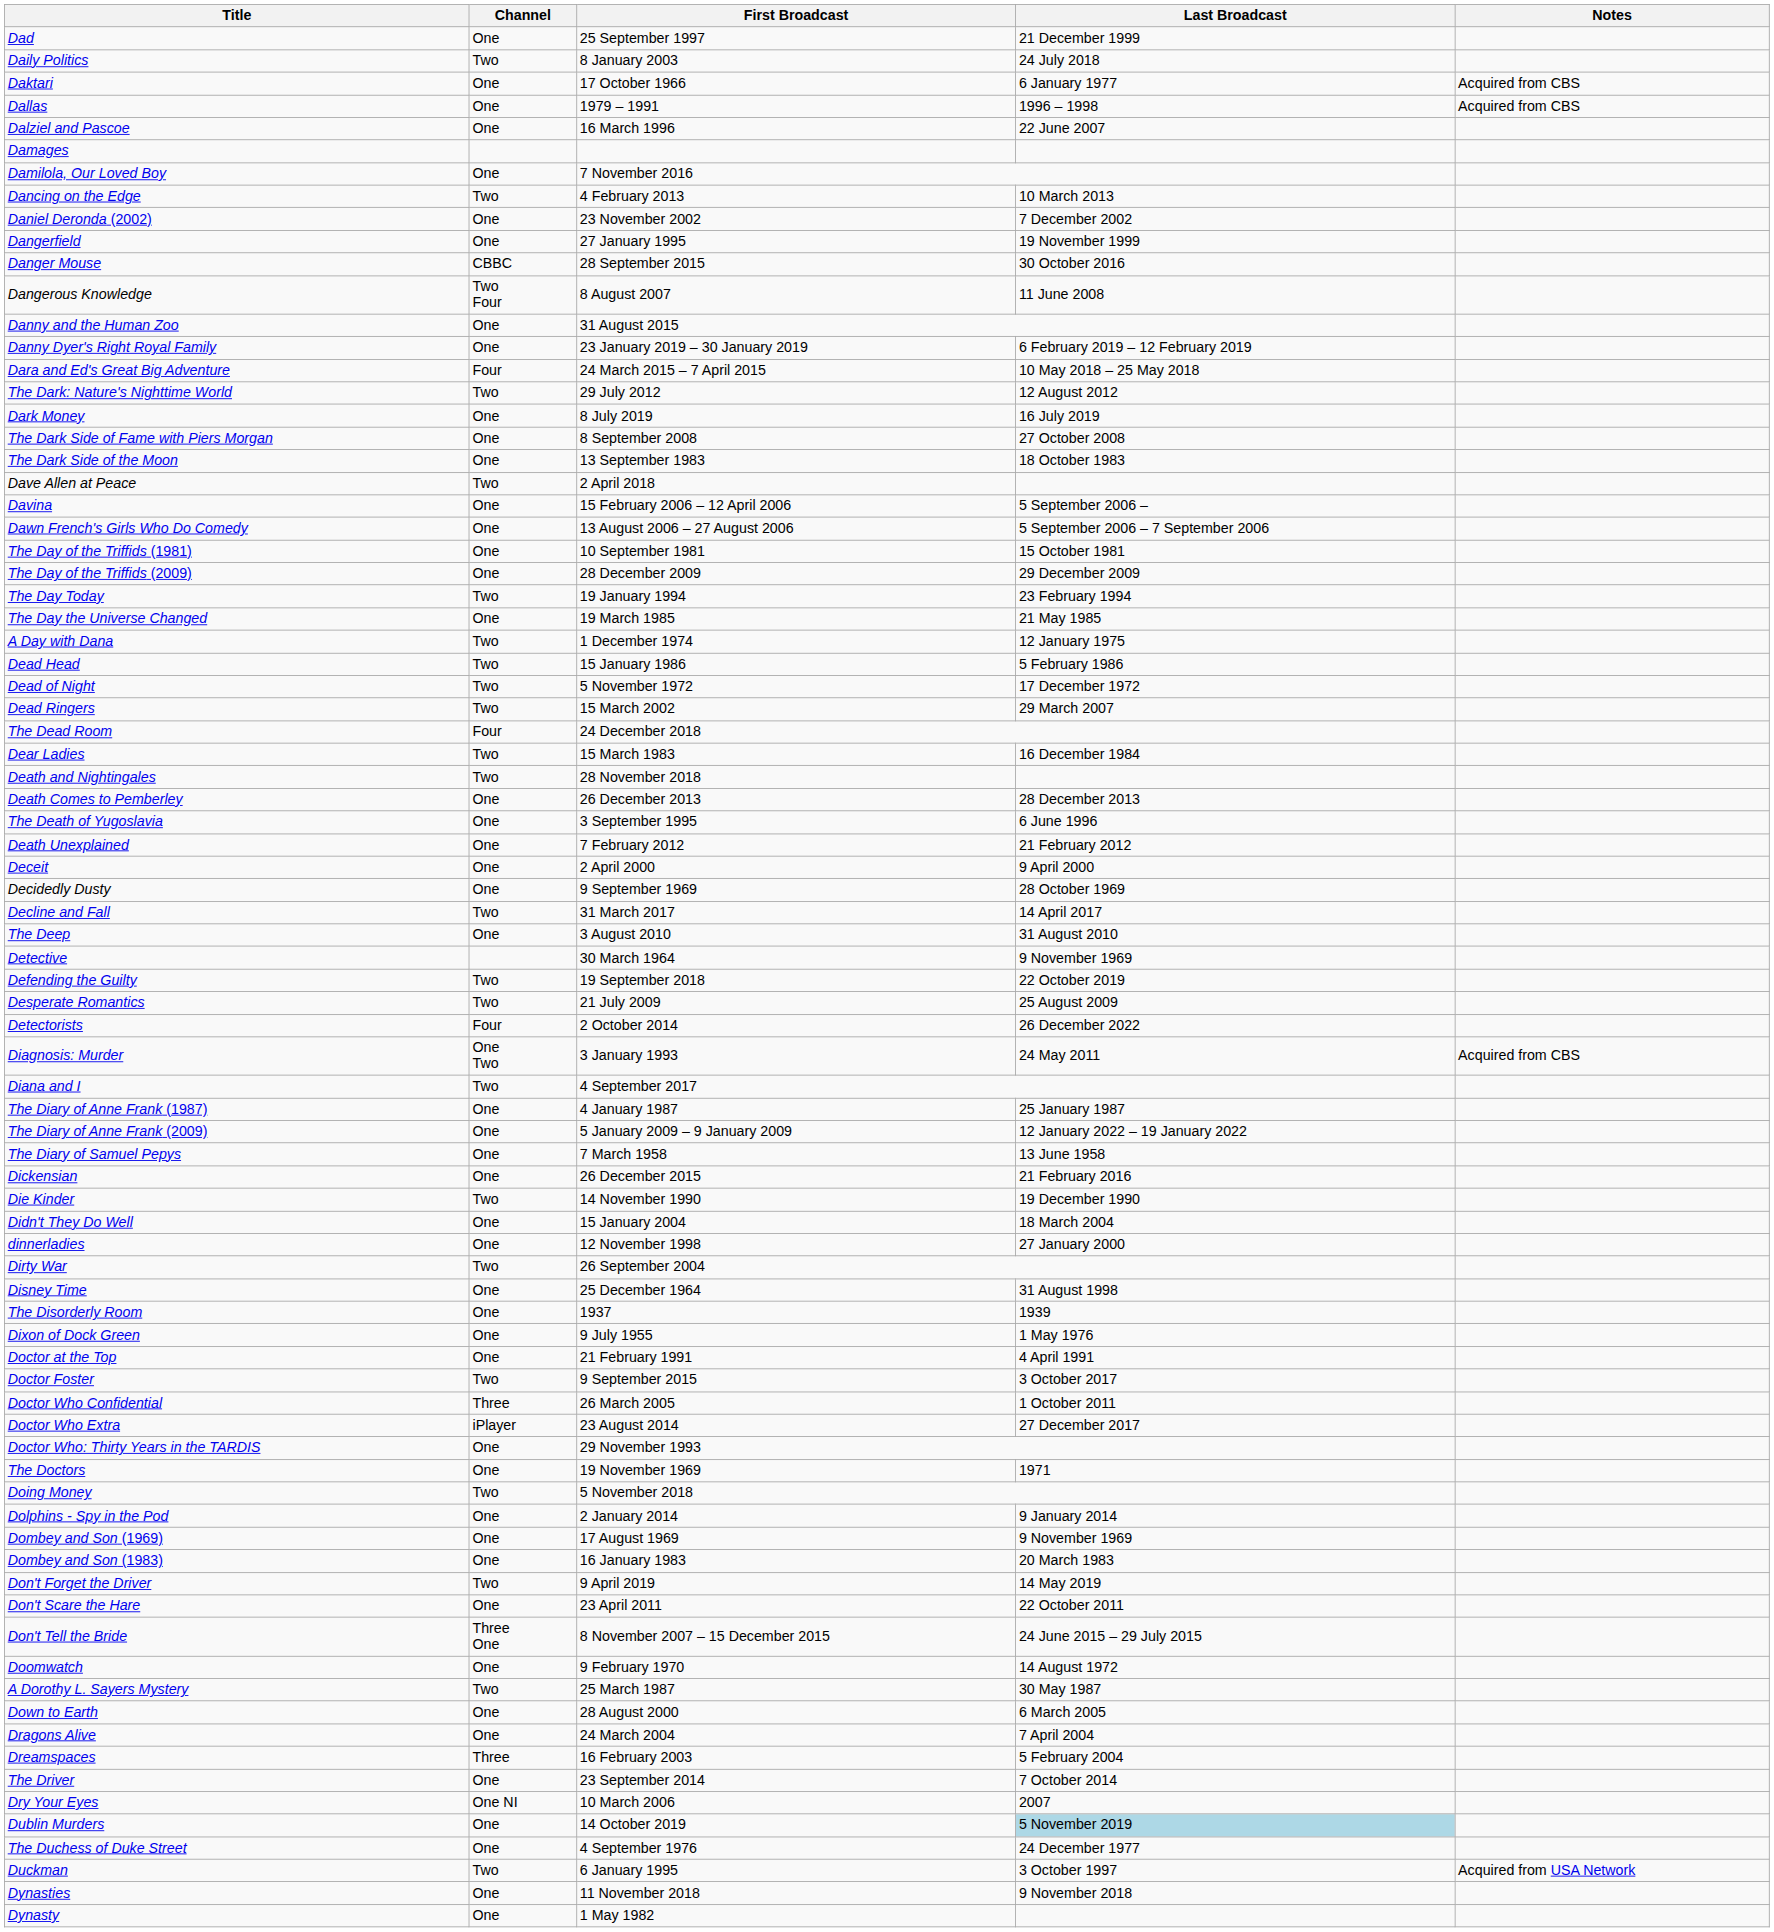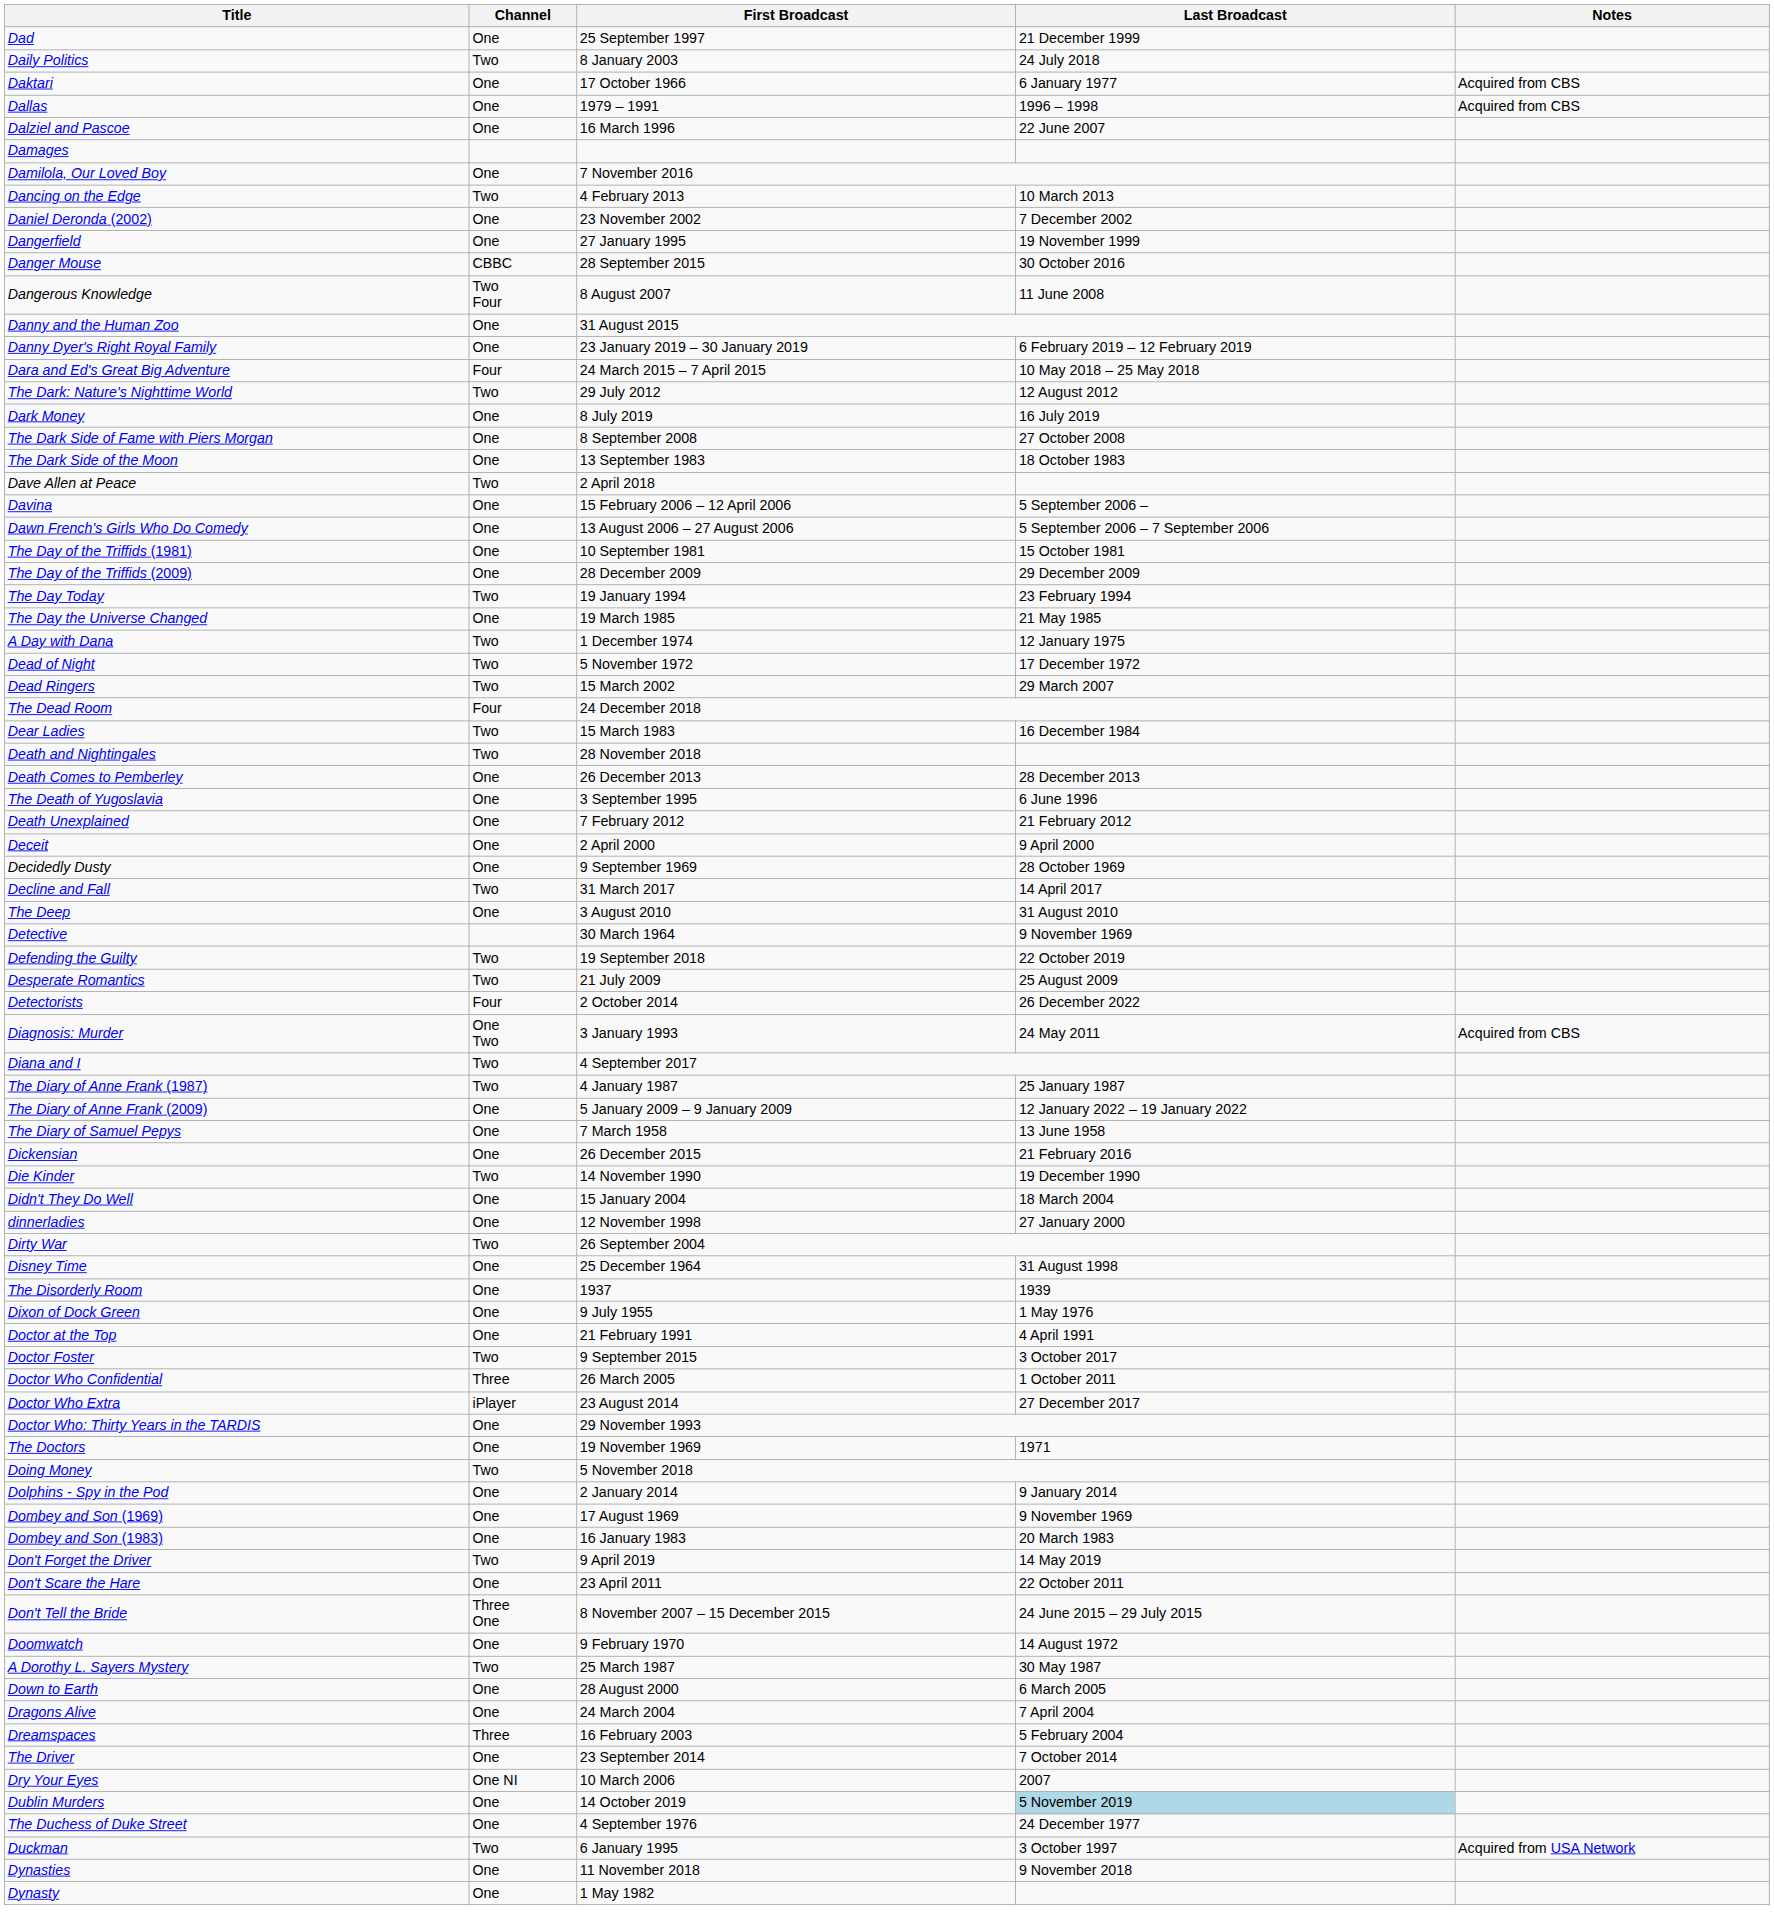- row: Dead Head | Two | 15 January 1986 | 5 February 1986
The Diary of Anne Frank (1987) | Channel: One -> Two
